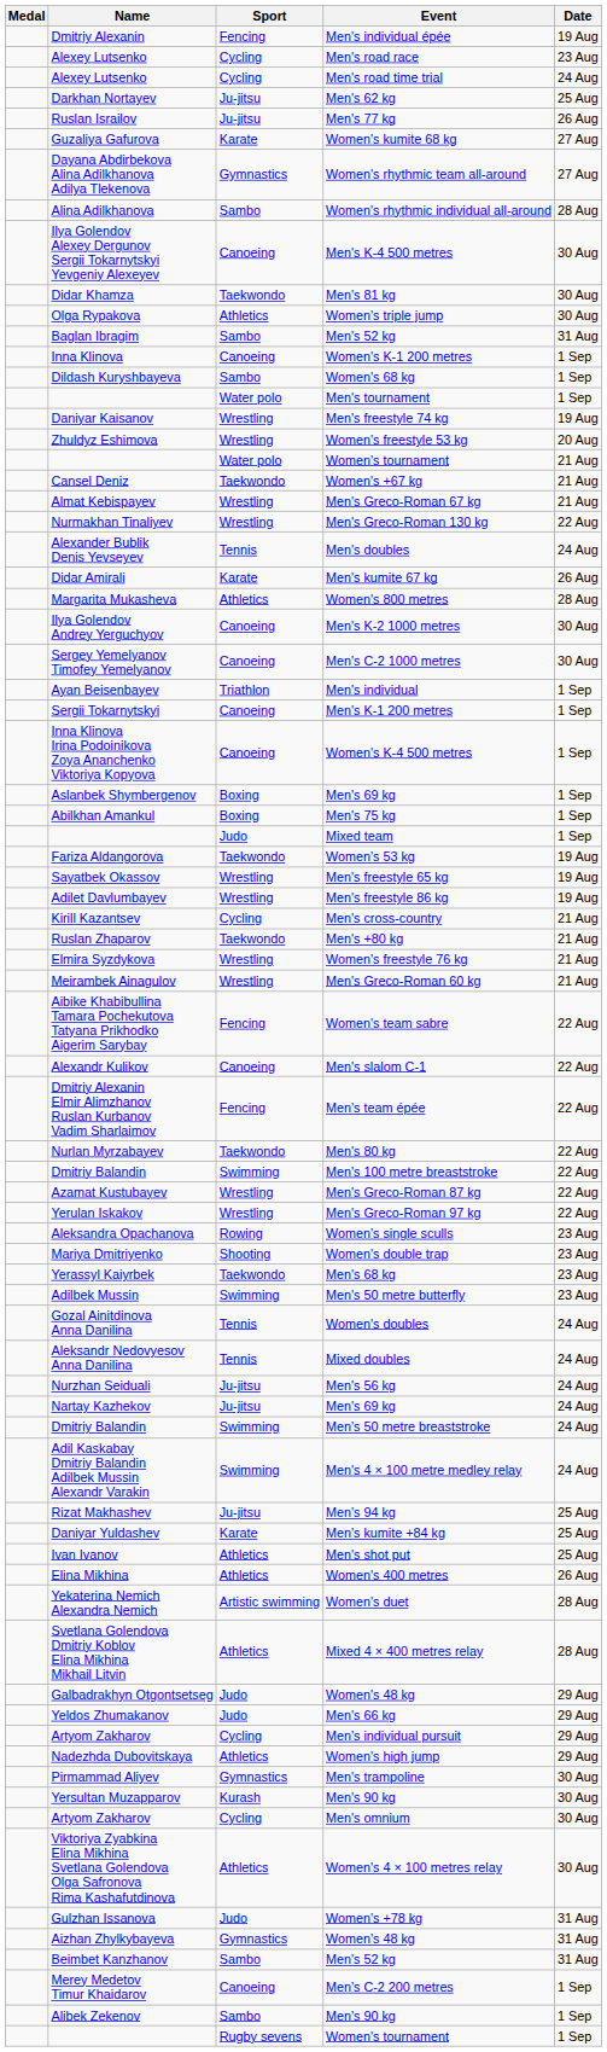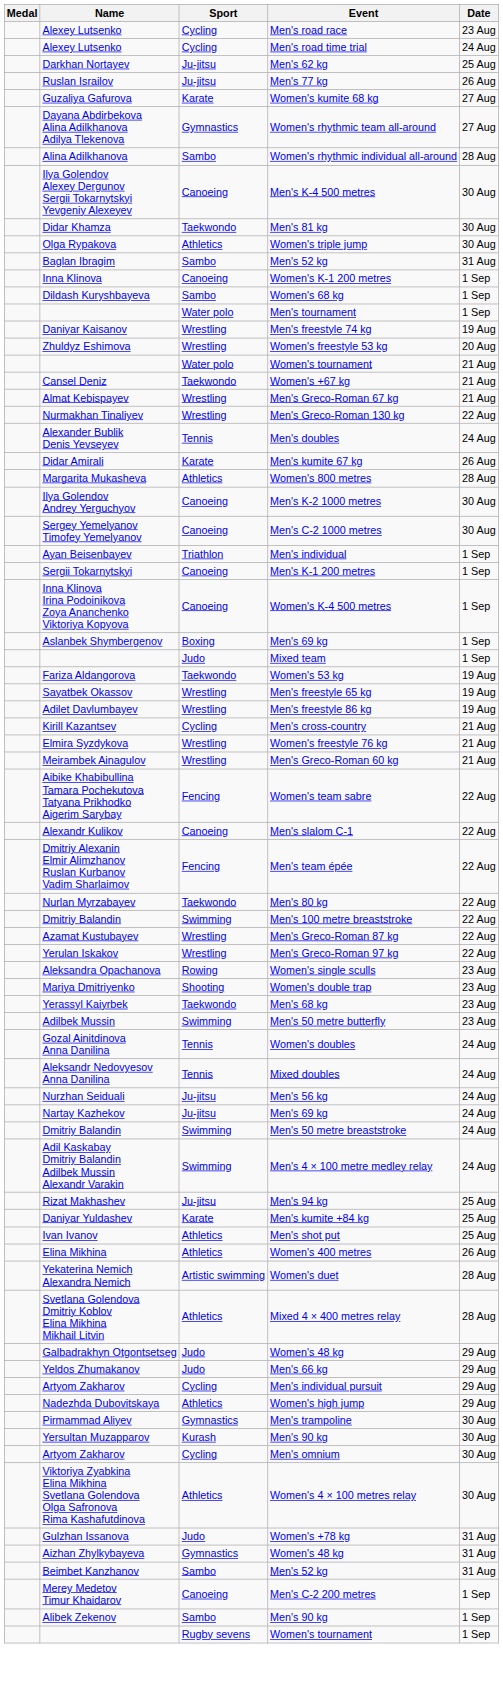- row: Dmitriy Alexanin | Fencing | Men's individual épée | 19 Aug
- row: Abilkhan Amankul | Boxing | Men's 75 kg | 1 Sep
- row: Ruslan Zhaparov | Taekwondo | Men's +80 kg | 21 Aug
